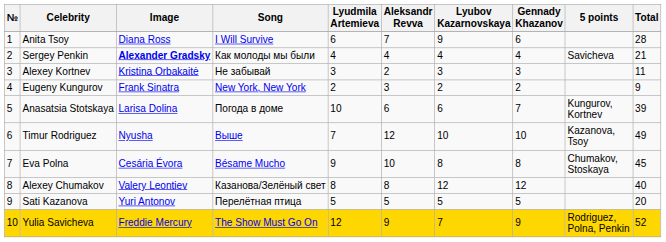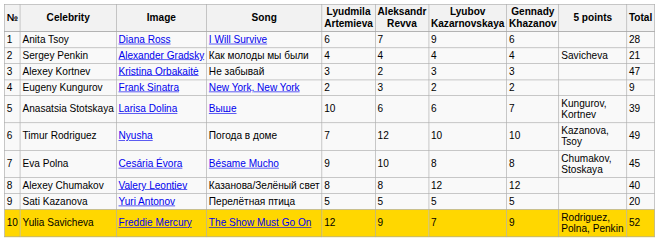Sergey Penkin | Image: bold -> normal
Alexey Kortnev | Total: 11 -> 47
Anasatsia Stotskaya | Song: Погода в доме -> Выше
Timur Rodriguez | Song: Выше -> Погода в доме
